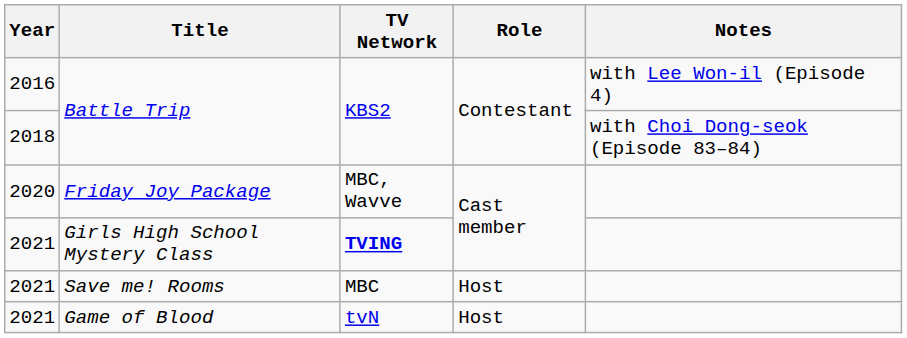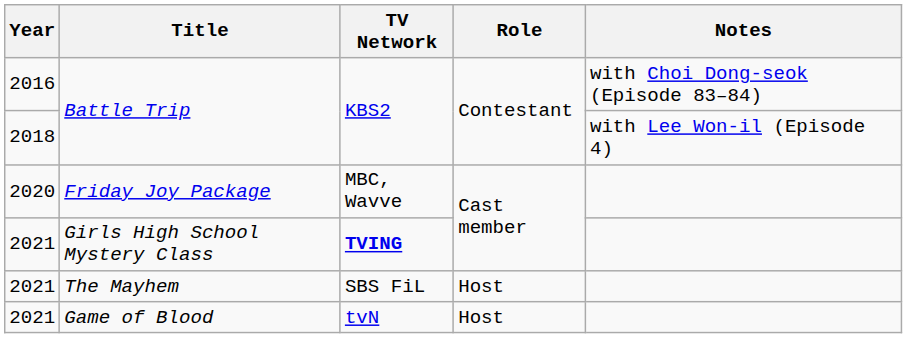2016 / Battle Trip | Notes: with Lee Won-il (Episode 4) -> with Choi Dong-seok (Episode 83–84)
2018 / Battle Trip | Notes: with Choi Dong-seok (Episode 83–84) -> with Lee Won-il (Episode 4)
+ row: 2021 | The Mayhem | SBS FiL | Host
- row: 2021 | Save me! Rooms | MBC | Host
